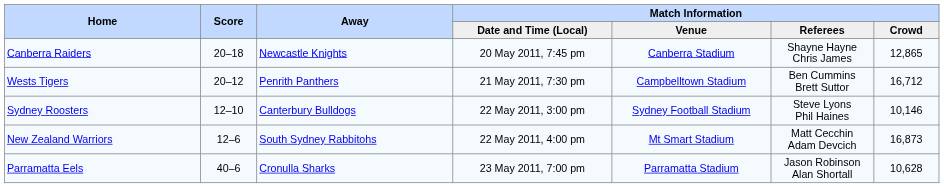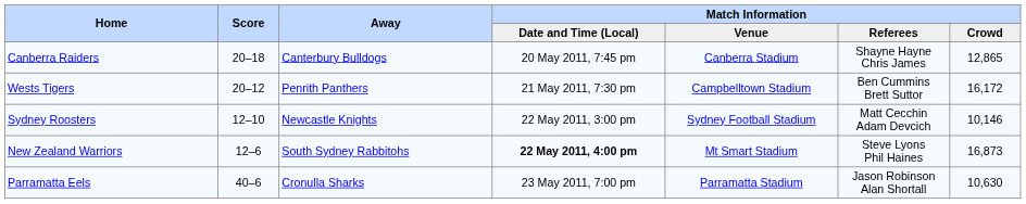Canberra Raiders | Away: Newcastle Knights -> Canterbury Bulldogs
Wests Tigers | Match Information / Crowd: 16,712 -> 16,172
Sydney Roosters | Away: Canterbury Bulldogs -> Newcastle Knights
Sydney Roosters | Match Information / Referees: Steve Lyons Phil Haines -> Matt Cecchin Adam Devcich
New Zealand Warriors | Match Information / Date and Time (Local): normal -> bold
New Zealand Warriors | Match Information / Referees: Matt Cecchin Adam Devcich -> Steve Lyons Phil Haines
Parramatta Eels | Match Information / Crowd: 10,628 -> 10,630
